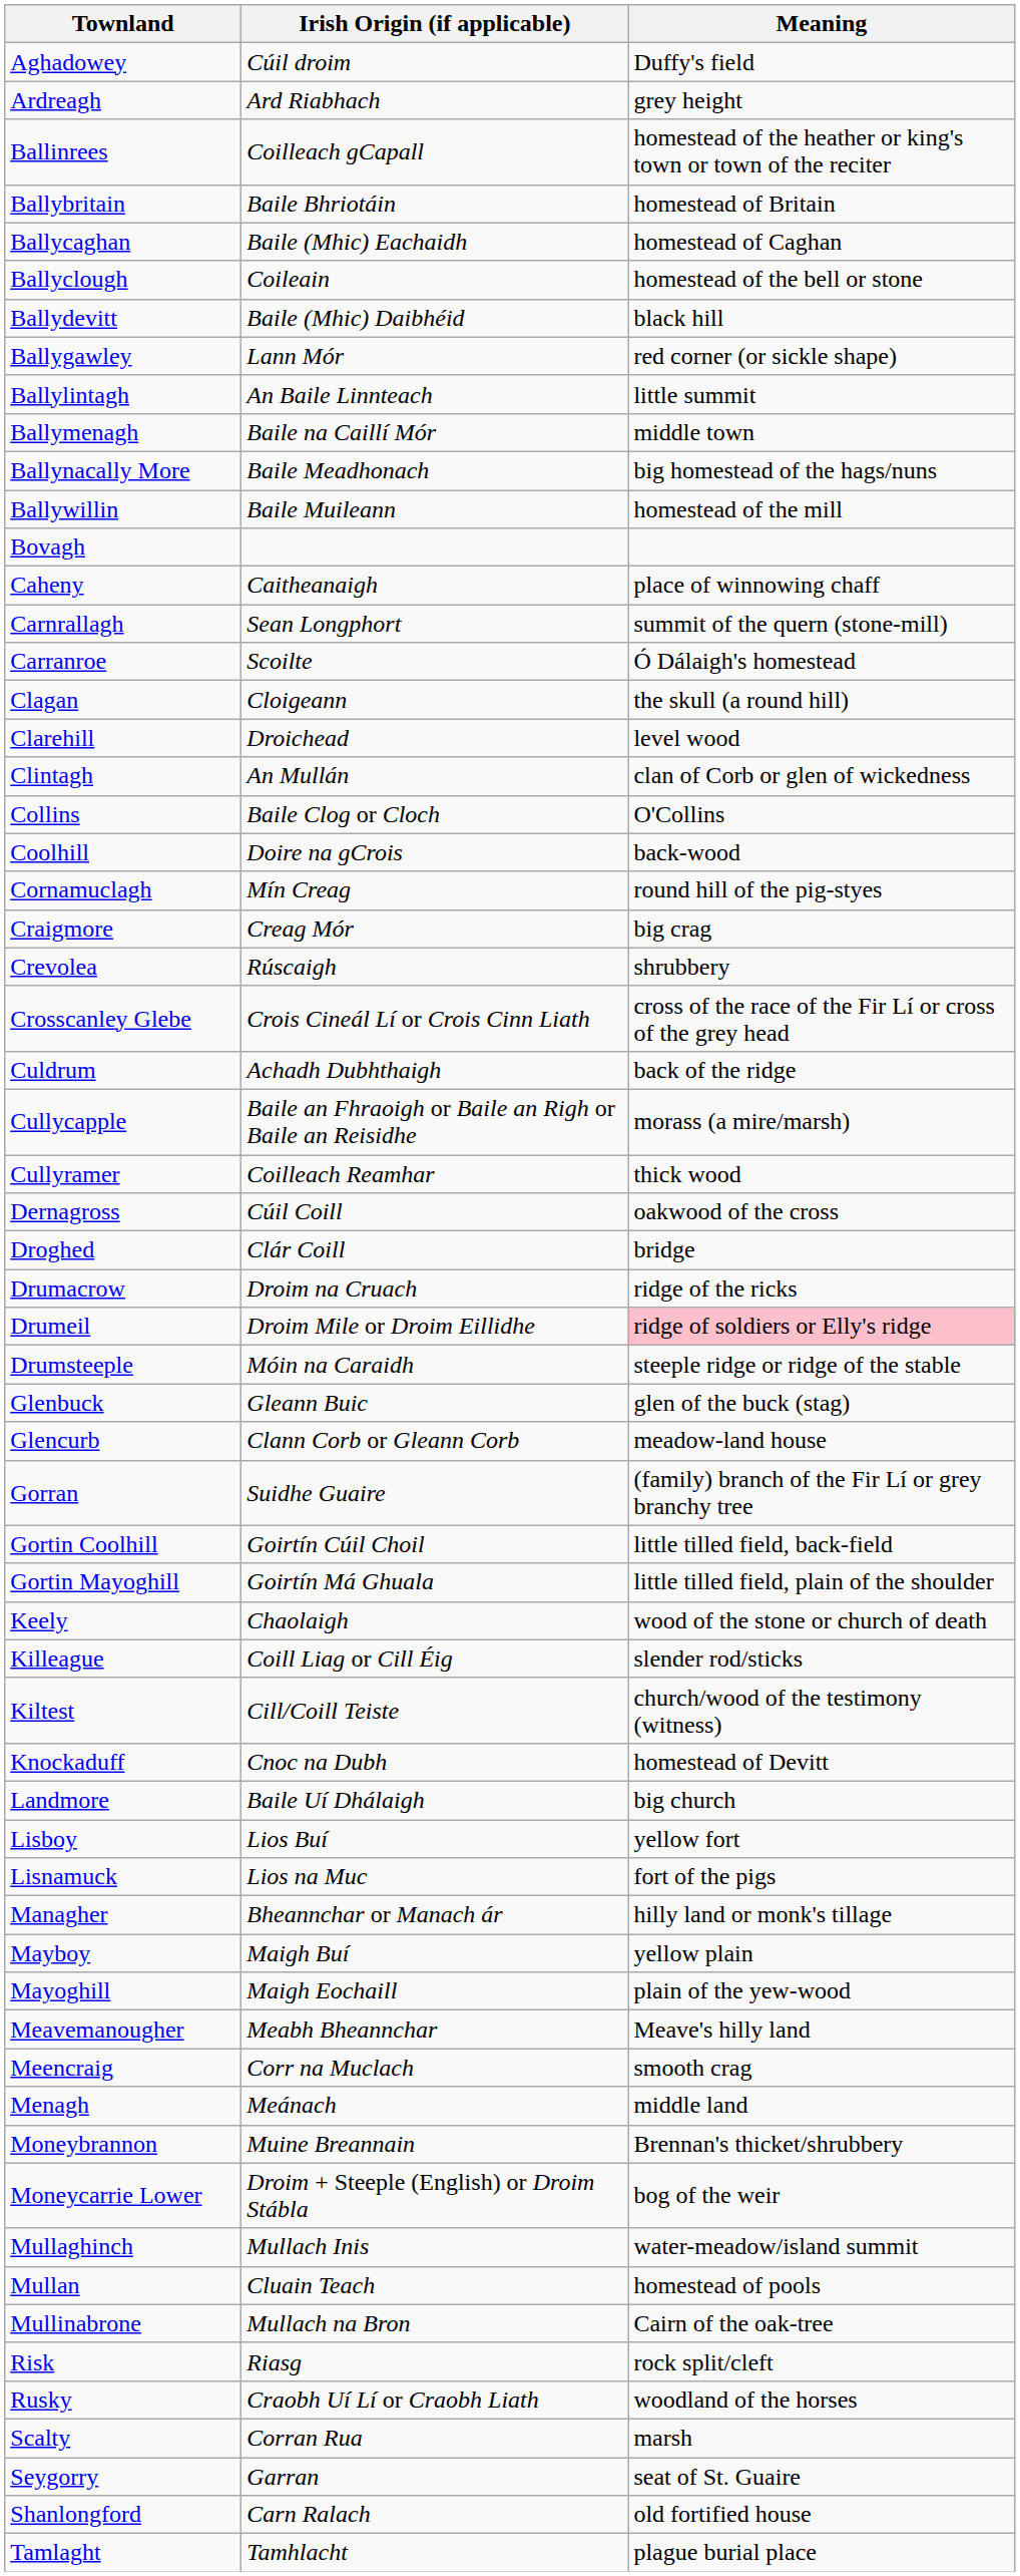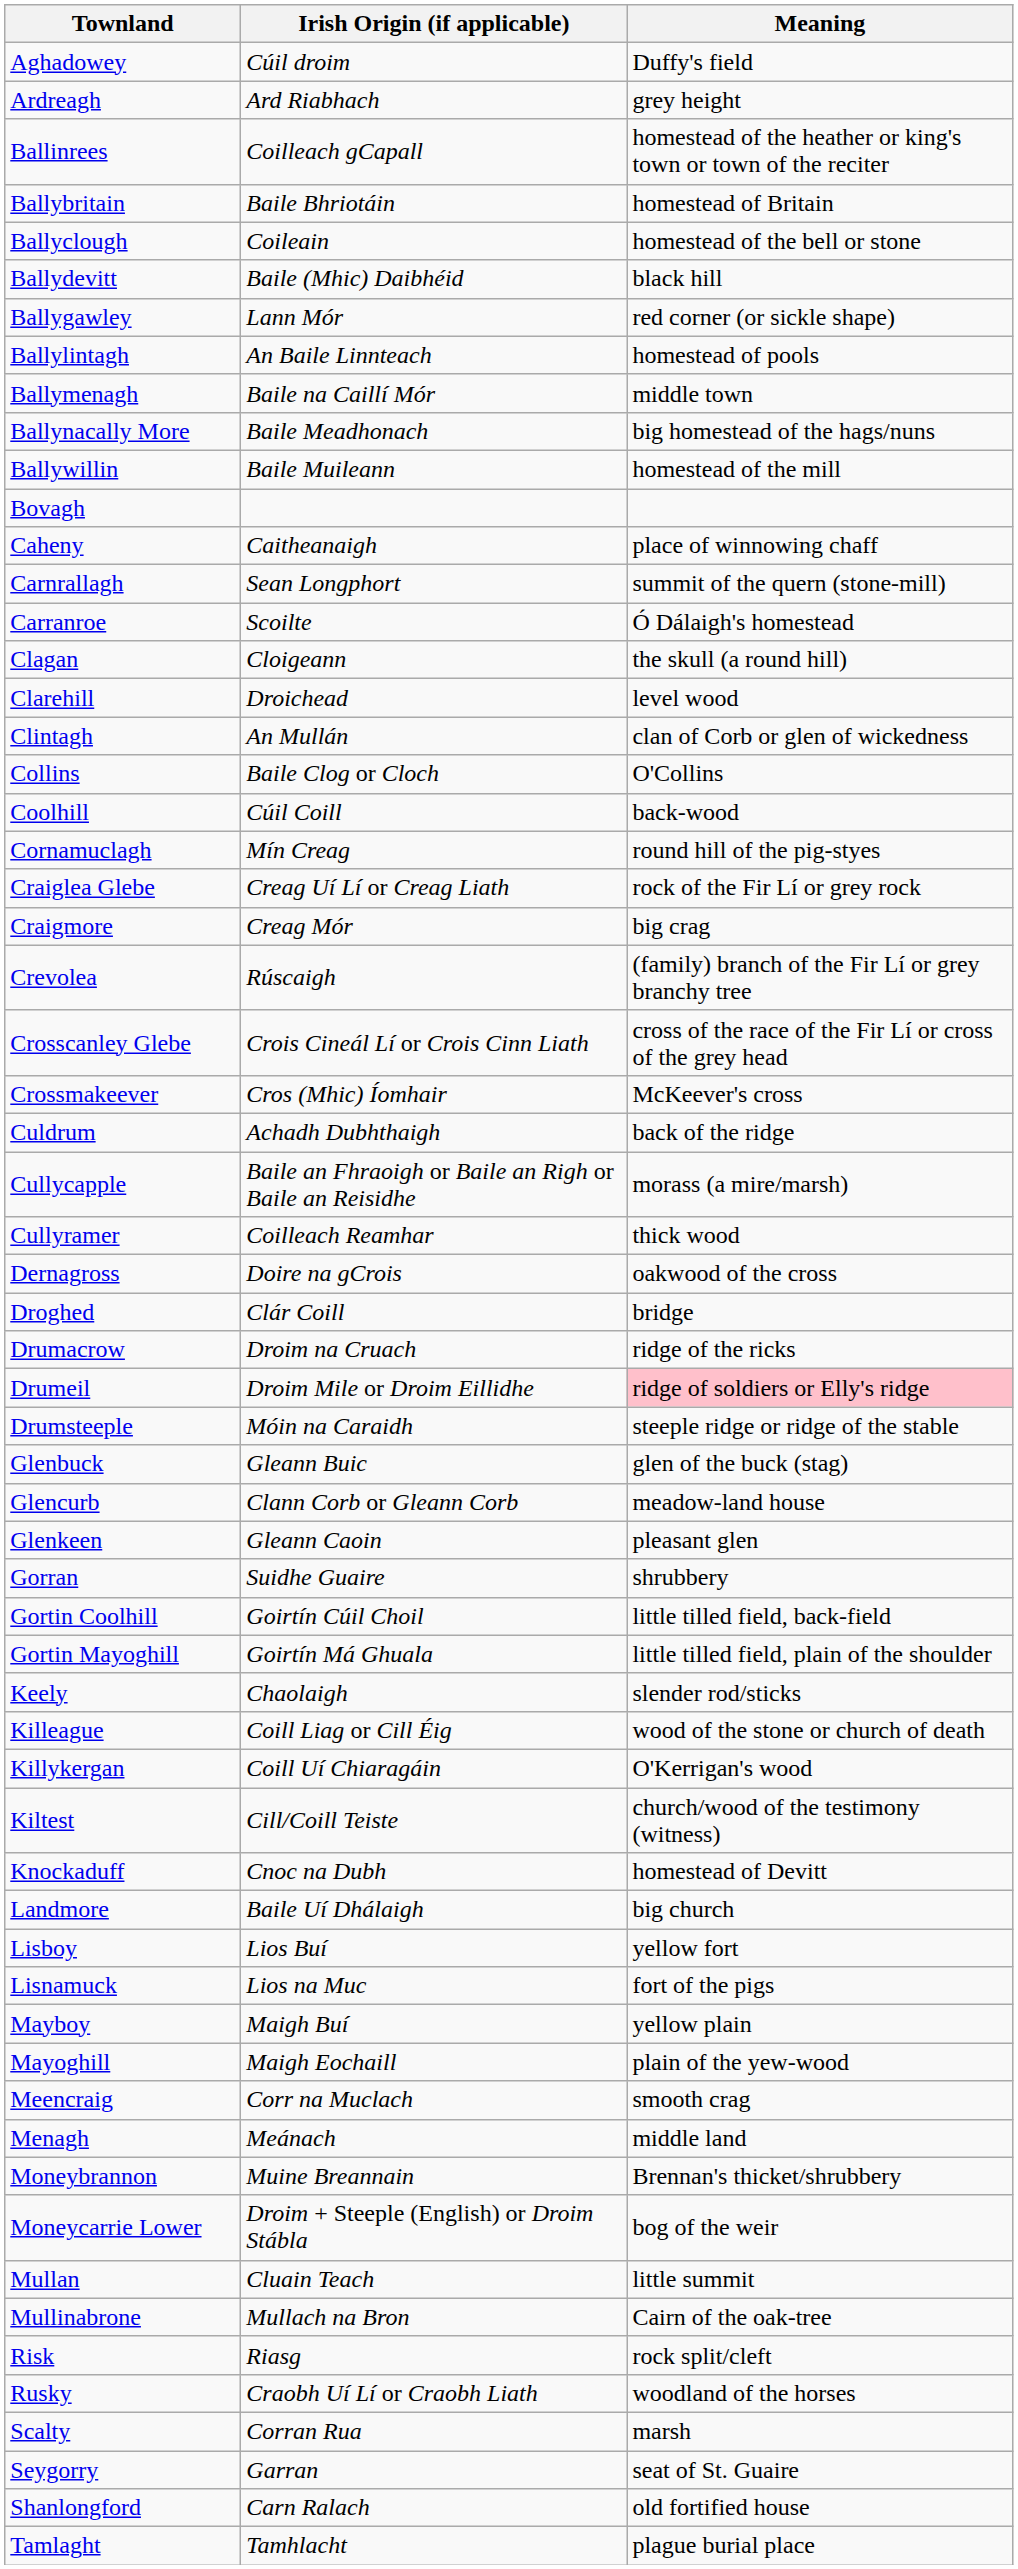- row: Ballycaghan | Baile (Mhic) Eachaidh | homestead of Caghan
Ballylintagh | Meaning: little summit -> homestead of pools
Coolhill | Irish Origin (if applicable): Doire na gCrois -> Cúil Coill
+ row: Craiglea Glebe | Creag Uí Lí or Creag Liath | rock of the Fir Lí or grey rock
Crevolea | Meaning: shrubbery -> (family) branch of the Fir Lí or grey branchy tree
+ row: Crossmakeever | Cros (Mhic) Íomhair | McKeever's cross
Dernagross | Irish Origin (if applicable): Cúil Coill -> Doire na gCrois
+ row: Glenkeen | Gleann Caoin | pleasant glen
Gorran | Meaning: (family) branch of the Fir Lí or grey branchy tree -> shrubbery
Keely | Meaning: wood of the stone or church of death -> slender rod/sticks
Killeague | Meaning: slender rod/sticks -> wood of the stone or church of death
+ row: Killykergan | Coill Uí Chiaragáin | O'Kerrigan's wood
- row: Managher | Bheannchar or Manach ár | hilly land or monk's tillage
- row: Meavemanougher | Meabh Bheannchar | Meave's hilly land
- row: Mullaghinch | Mullach Inis | water-meadow/island summit
Mullan | Meaning: homestead of pools -> little summit
